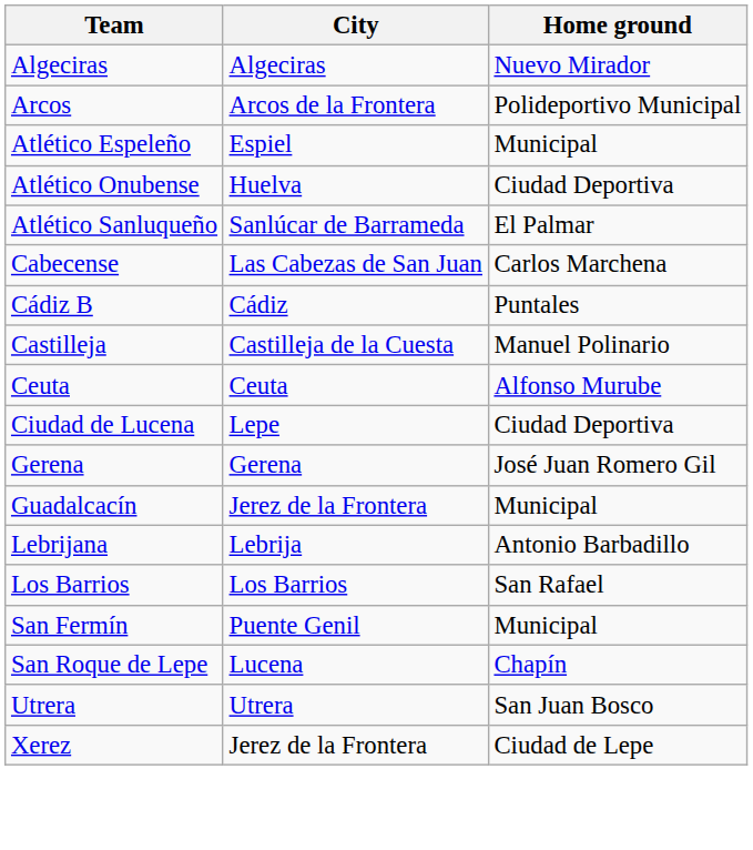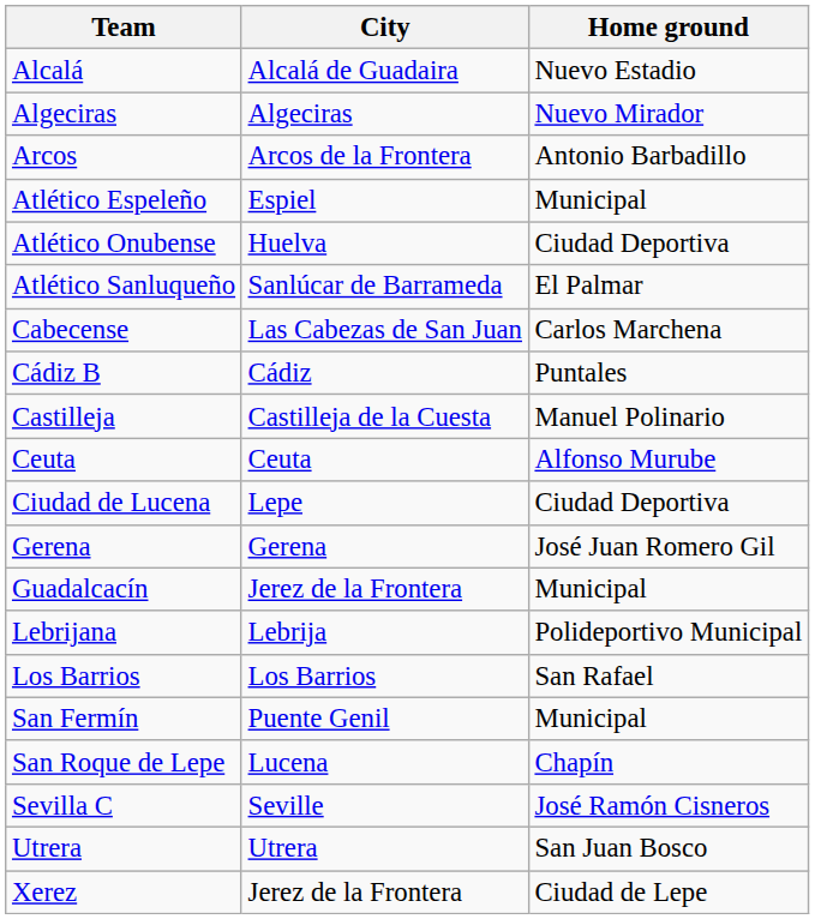+ row: Alcalá | Alcalá de Guadaira | Nuevo Estadio
Arcos | Home ground: Polideportivo Municipal -> Antonio Barbadillo
Lebrijana | Home ground: Antonio Barbadillo -> Polideportivo Municipal
+ row: Sevilla C | Seville | José Ramón Cisneros
